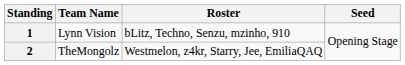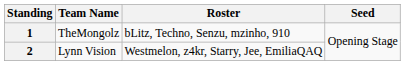1 | Team Name: Lynn Vision -> TheMongolz
2 | Team Name: TheMongolz -> Lynn Vision
